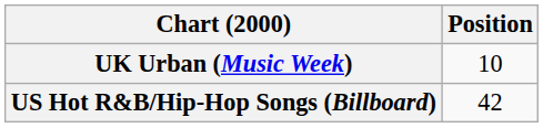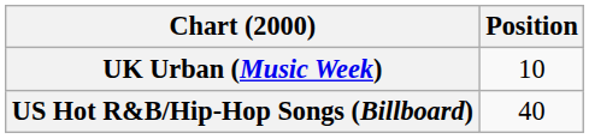US Hot R&B/Hip-Hop Songs (Billboard) | Position: 42 -> 40
